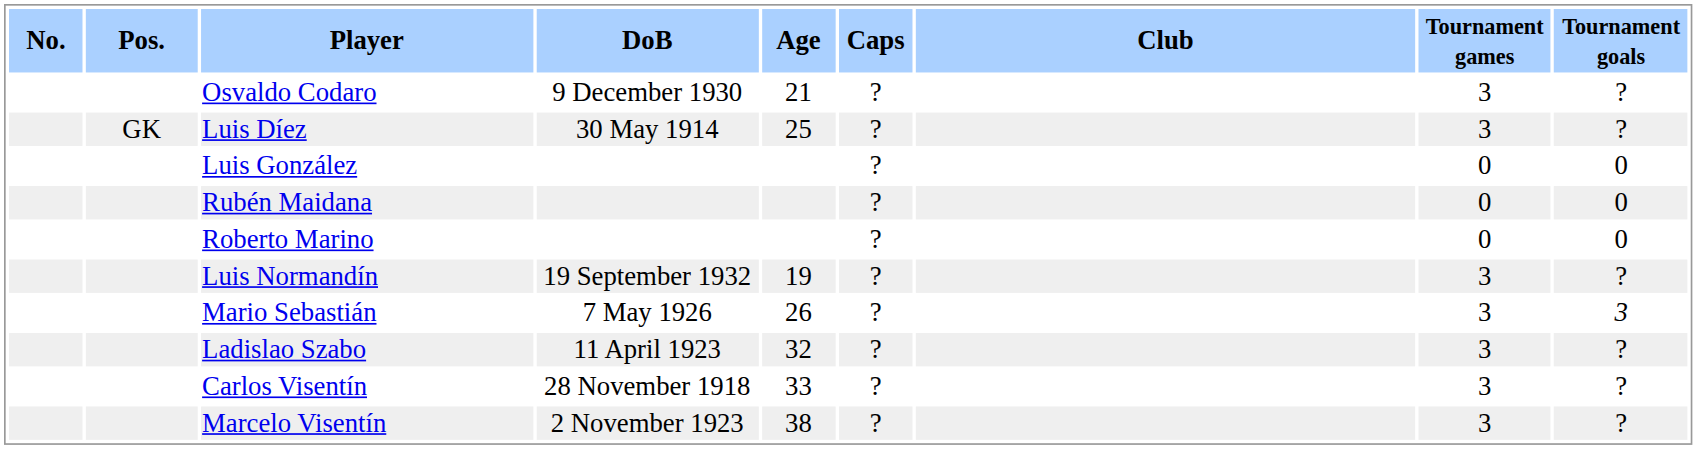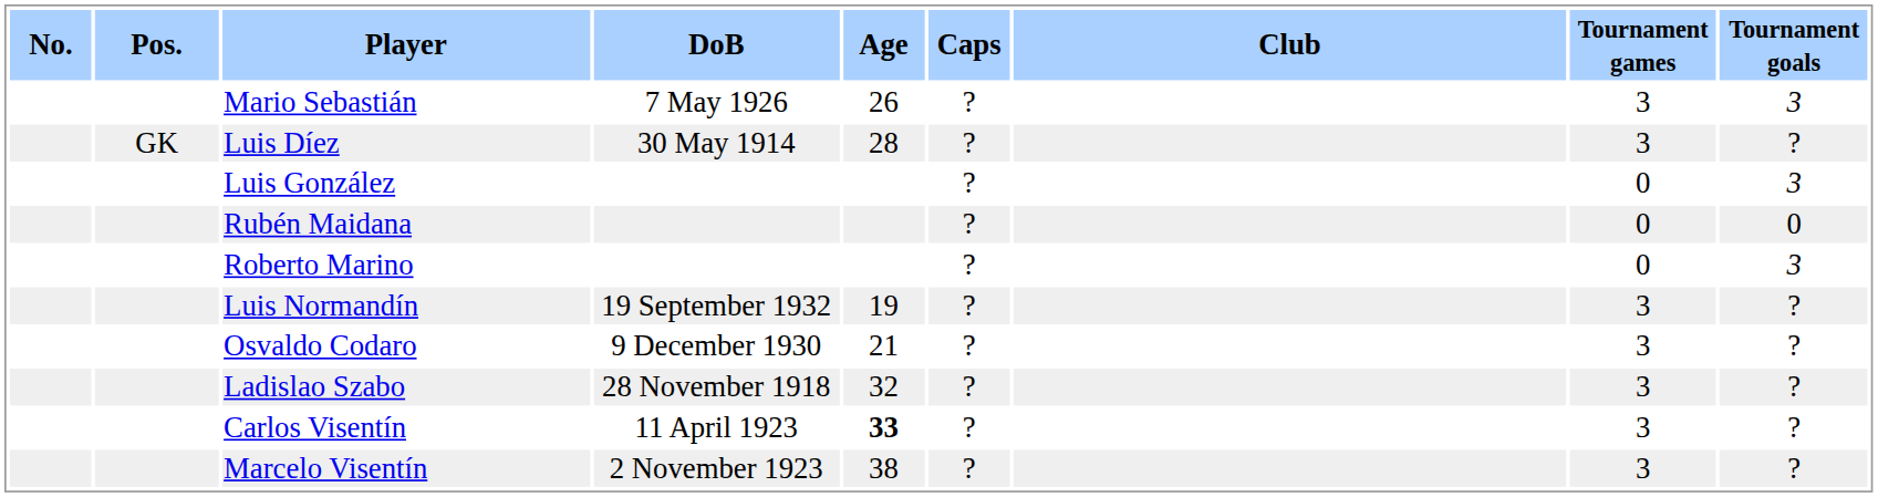rows swapped: Osvaldo Codaro <-> Mario Sebastián
Luis Díez | Age: 25 -> 28
Luis González | Tournament goals: 0 -> 3
Roberto Marino | Tournament goals: 0 -> 3
Ladislao Szabo | DoB: 11 April 1923 -> 28 November 1918
Carlos Visentín | DoB: 28 November 1918 -> 11 April 1923
Carlos Visentín | Age: normal -> bold
